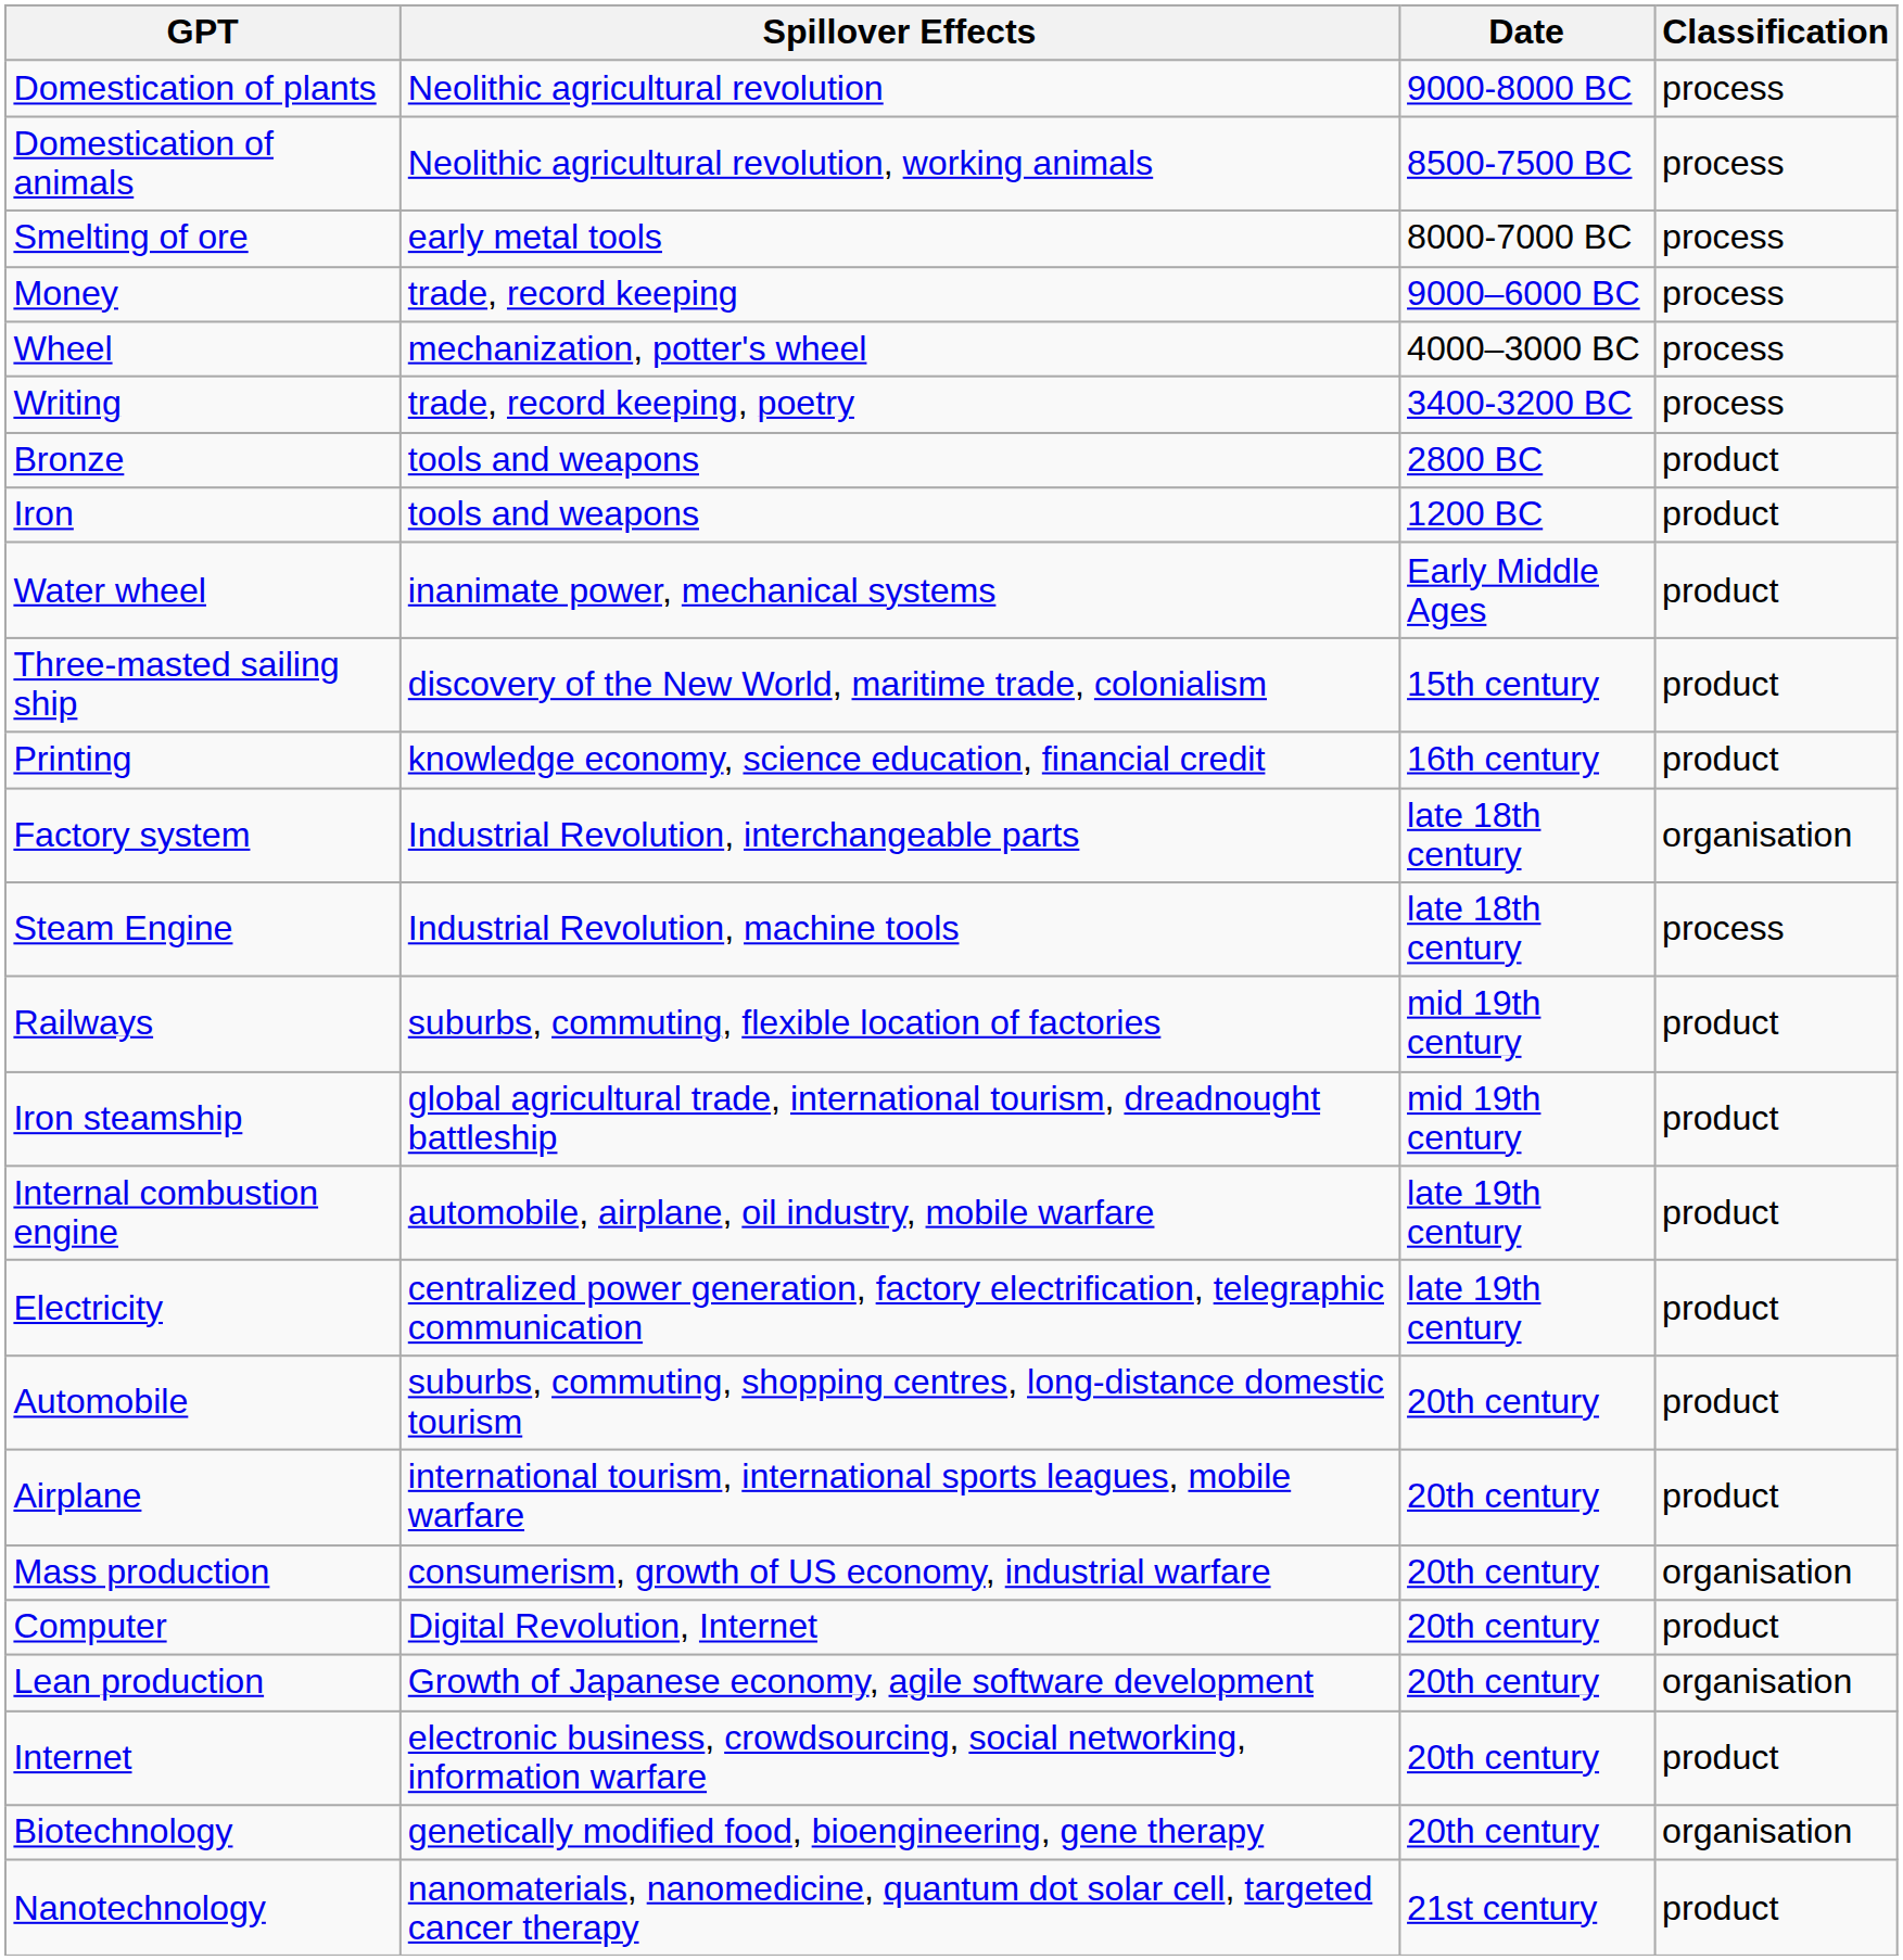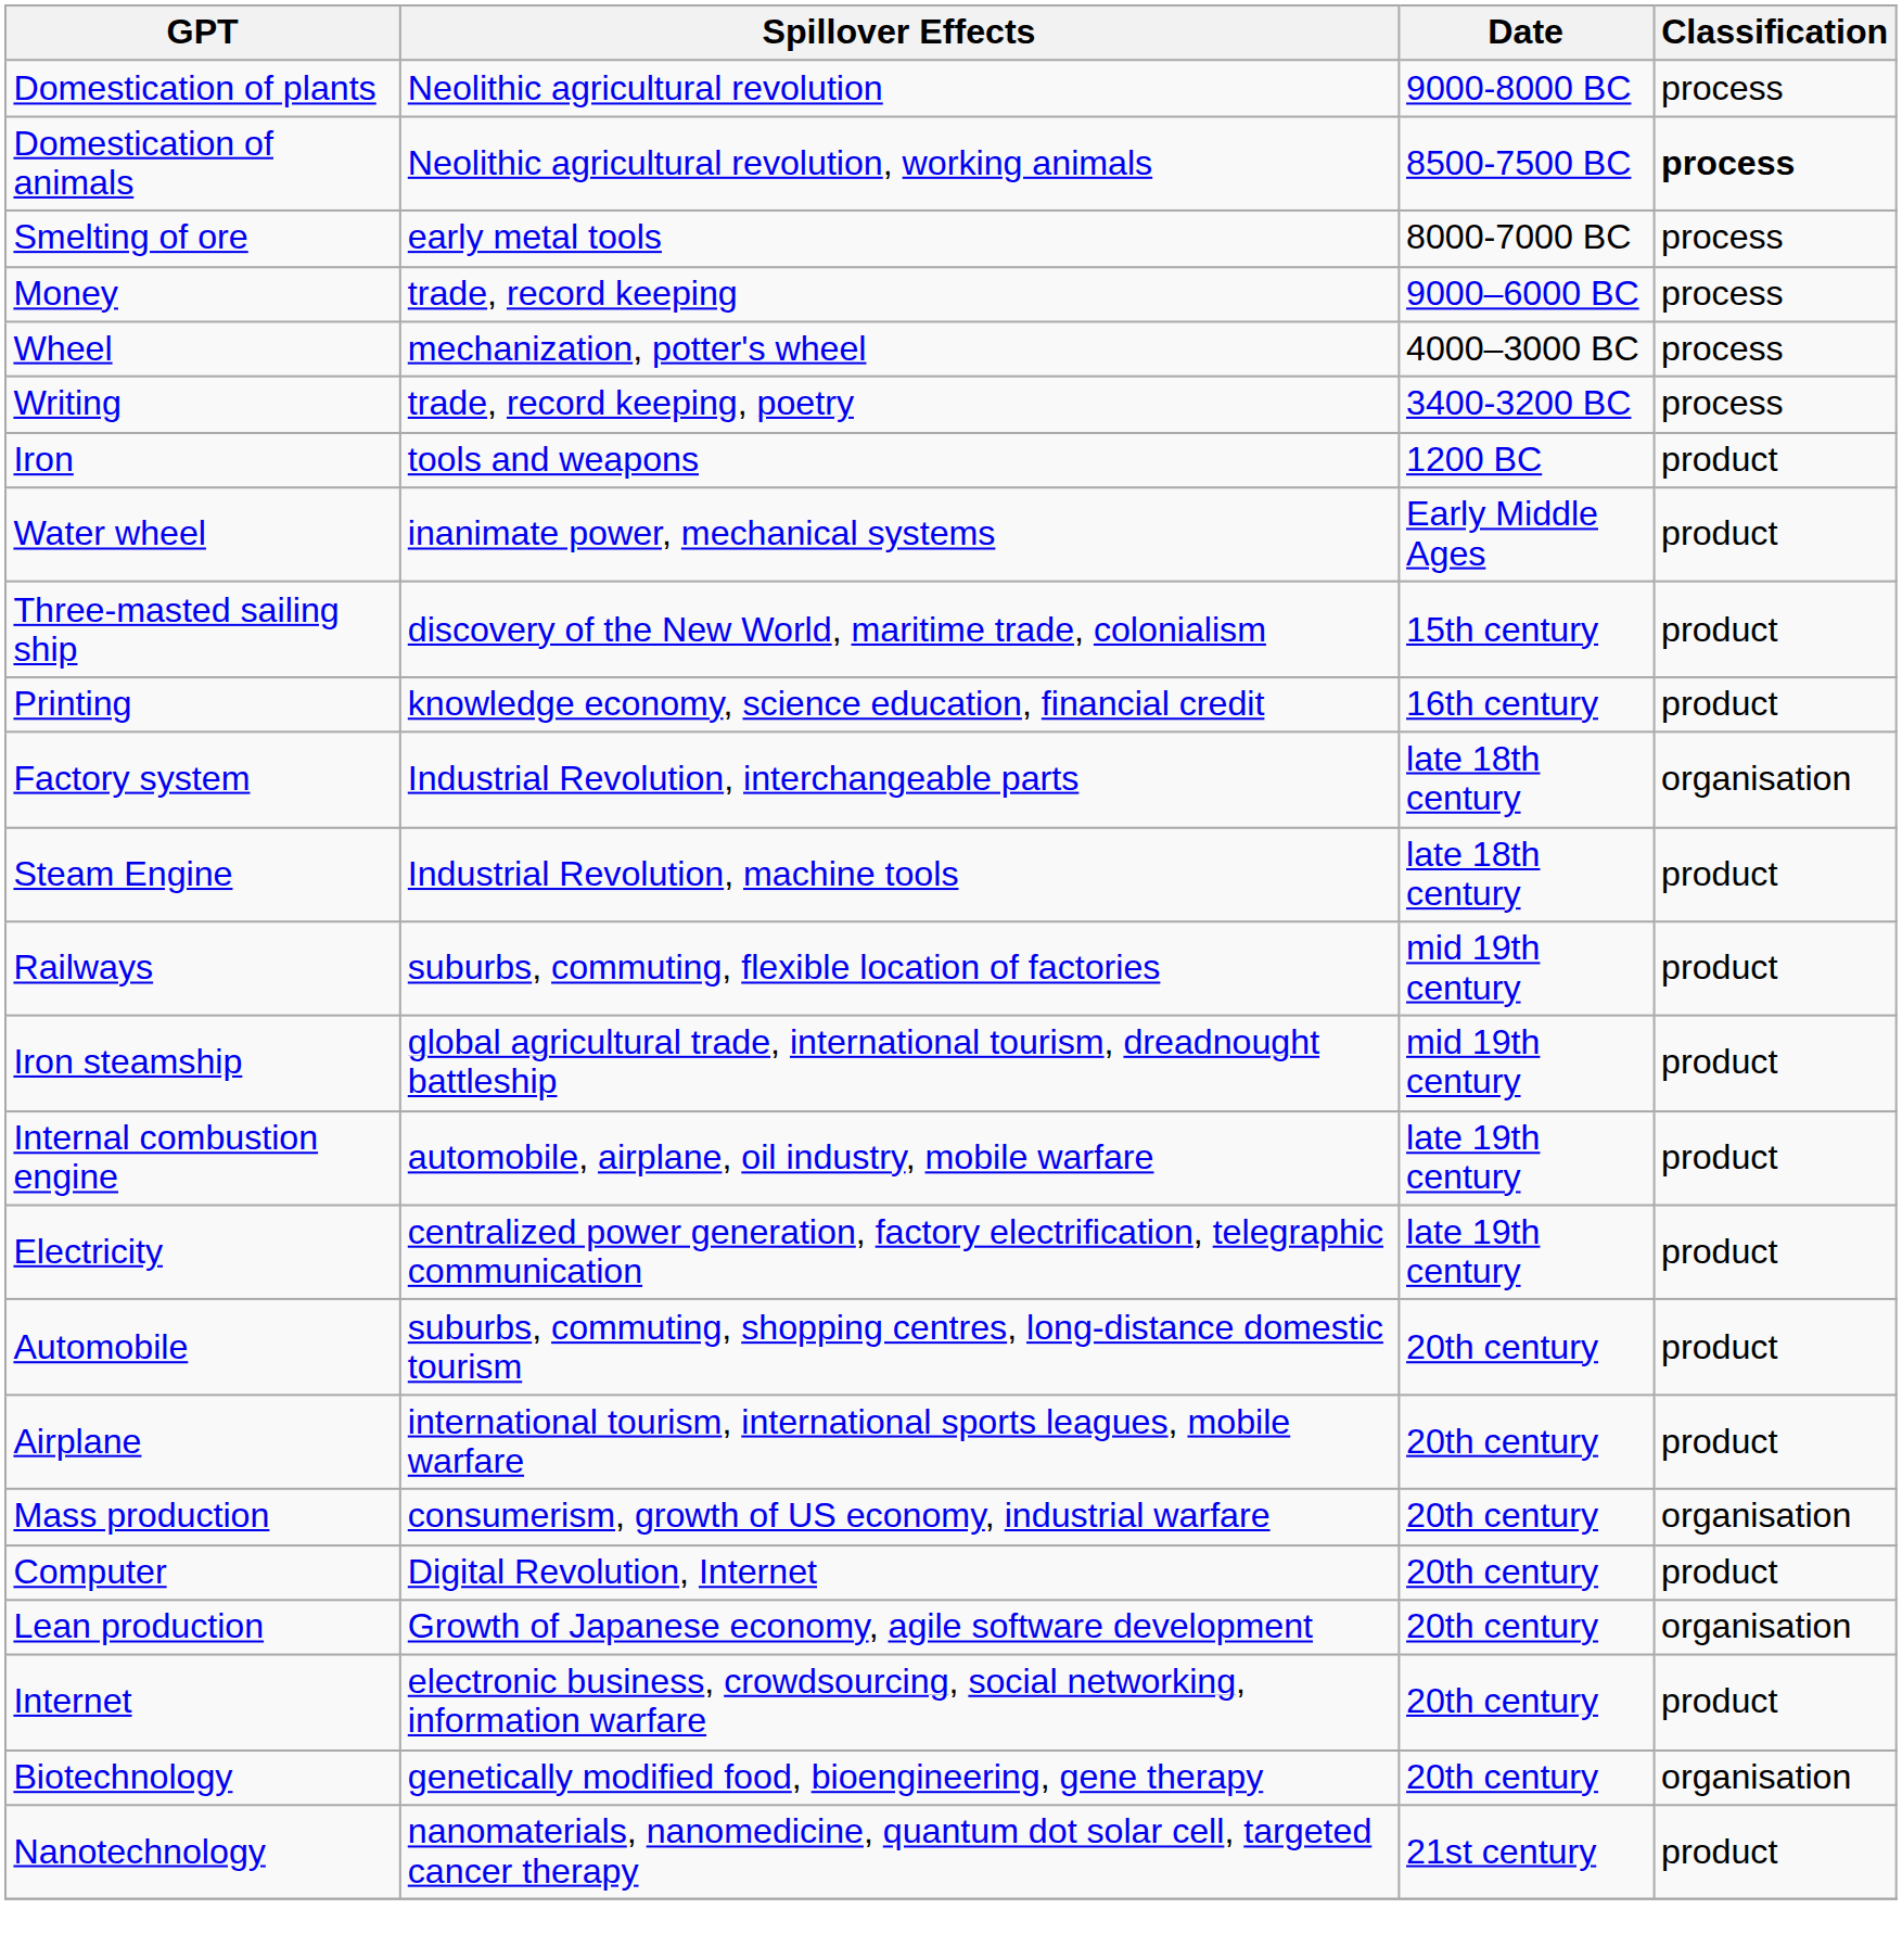Domestication of animals | Classification: normal -> bold
- row: Bronze | tools and weapons | 2800 BC | product
Steam Engine | Classification: process -> product
